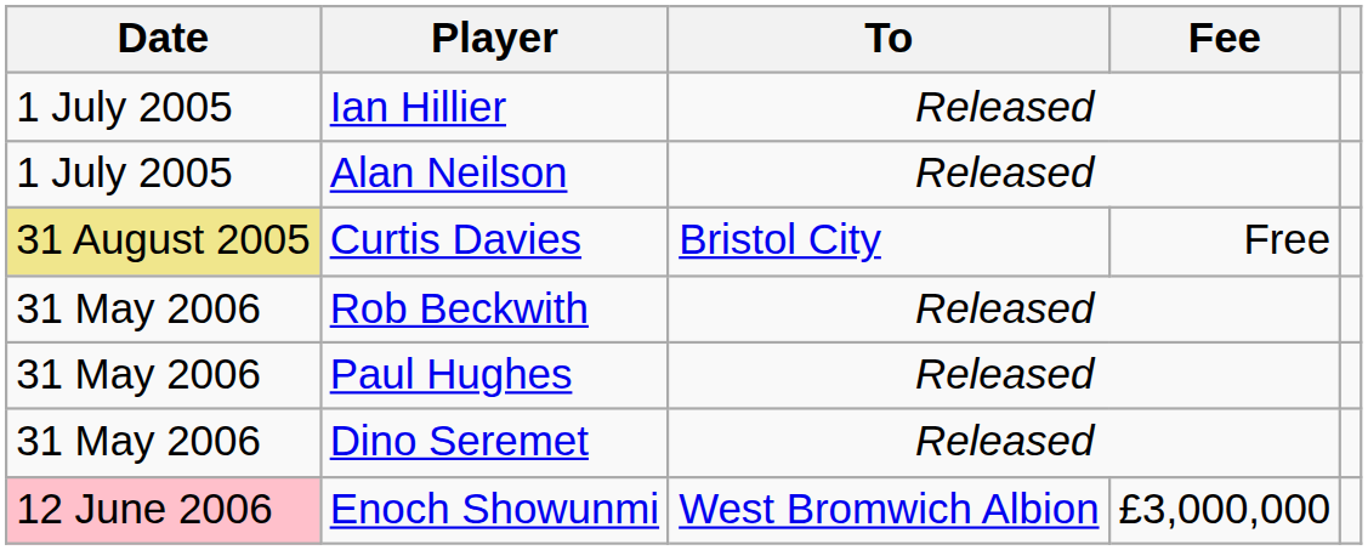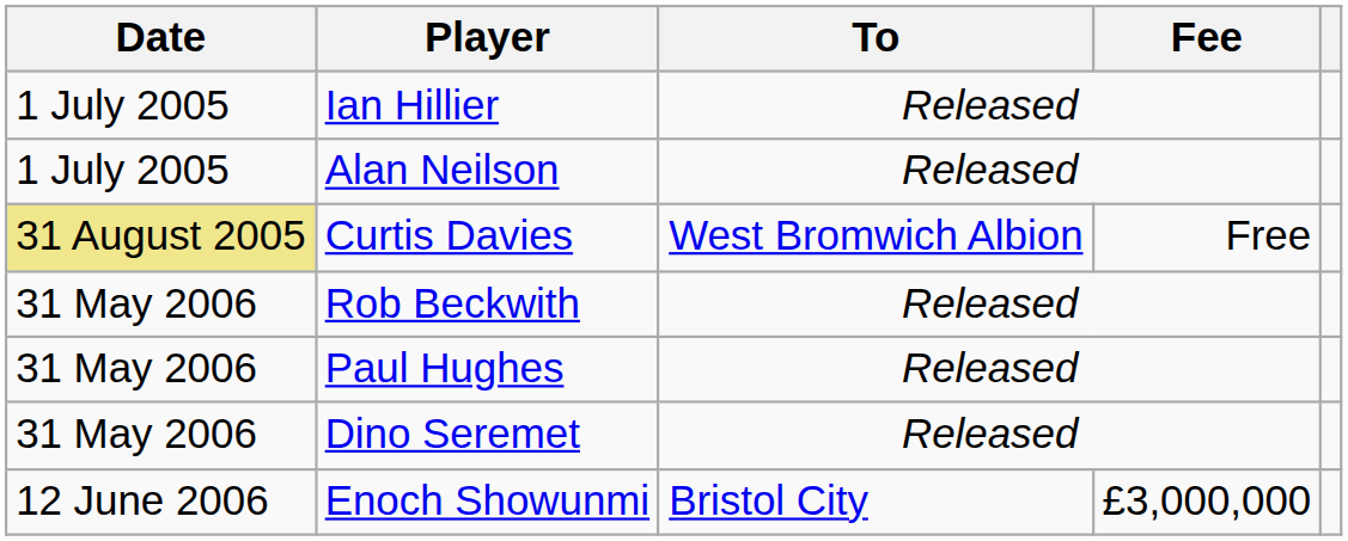Curtis Davies | To: Bristol City -> West Bromwich Albion
Enoch Showunmi | Date: pink background -> no background
Enoch Showunmi | To: West Bromwich Albion -> Bristol City
